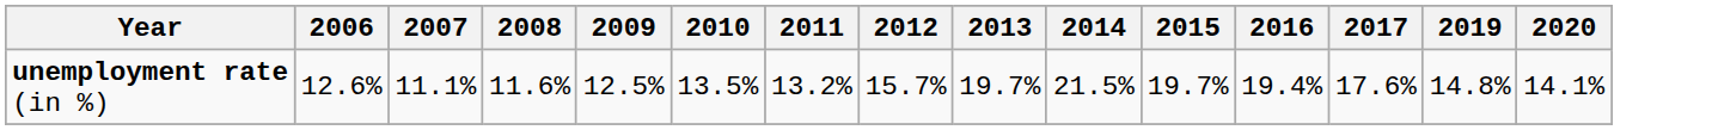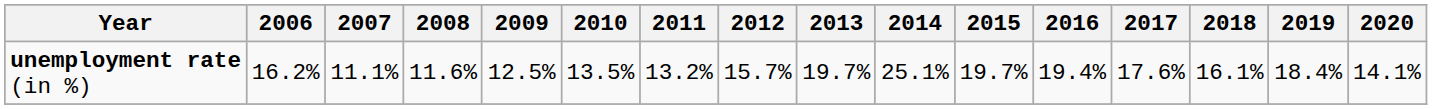+ column: 2018 | 16.1%
unemployment rate (in %) | 2006: 12.6% -> 16.2%
unemployment rate (in %) | 2014: 21.5% -> 25.1%
unemployment rate (in %) | 2019: 14.8% -> 18.4%
